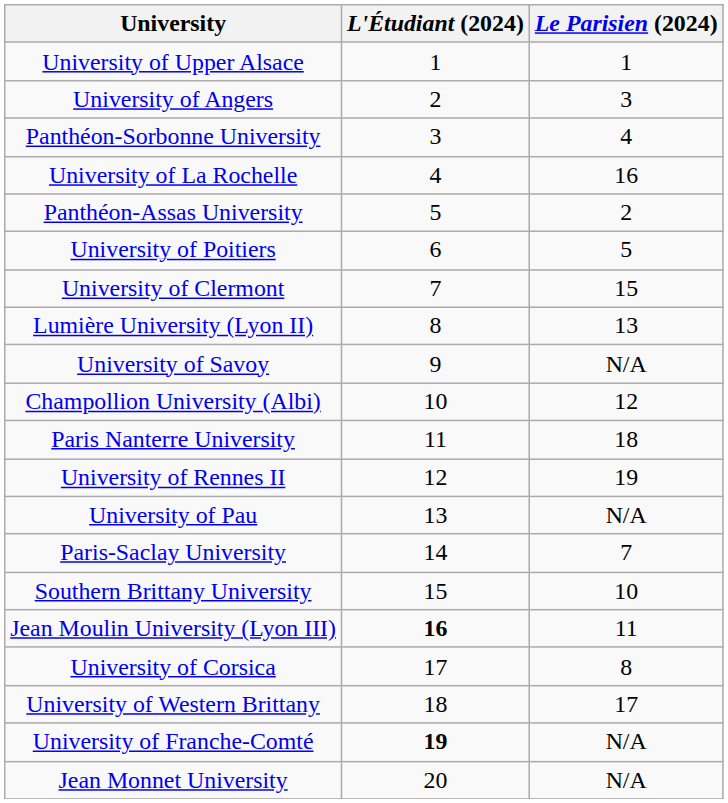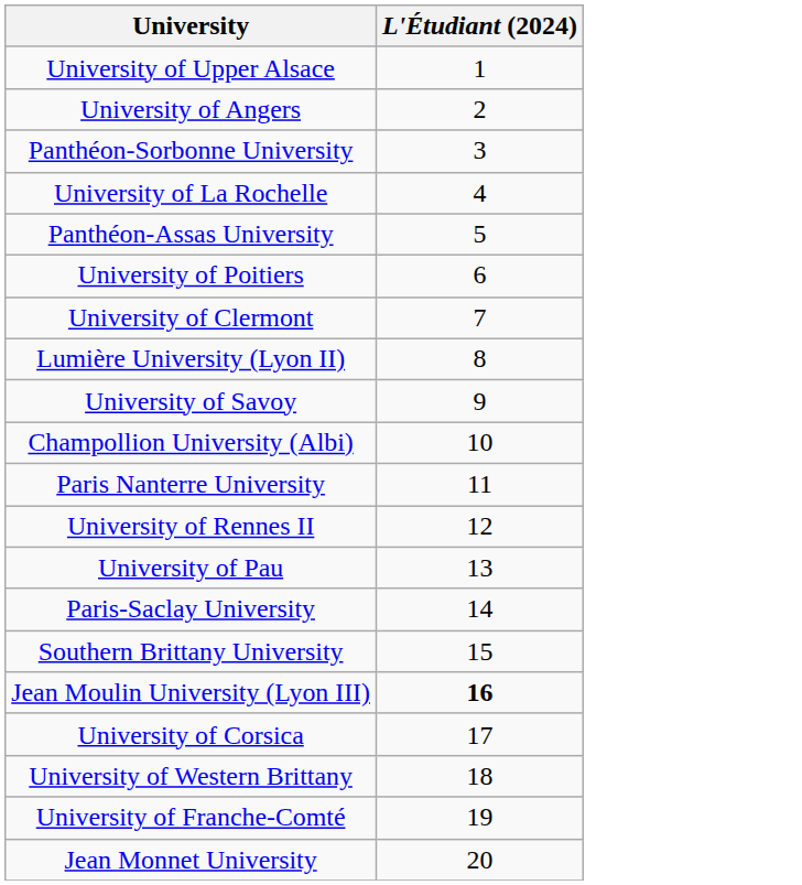- column: Le Parisien (2024) | 1 | 3 | 4 | 16 | 2 | 5 | 15 | 13 | N/A | 12 | 18 | 19 | N/A | 7 | 10 | 11 | 8 | 17 | N/A | N/A
University of Franche-Comté | L'Étudiant (2024): bold -> normal
